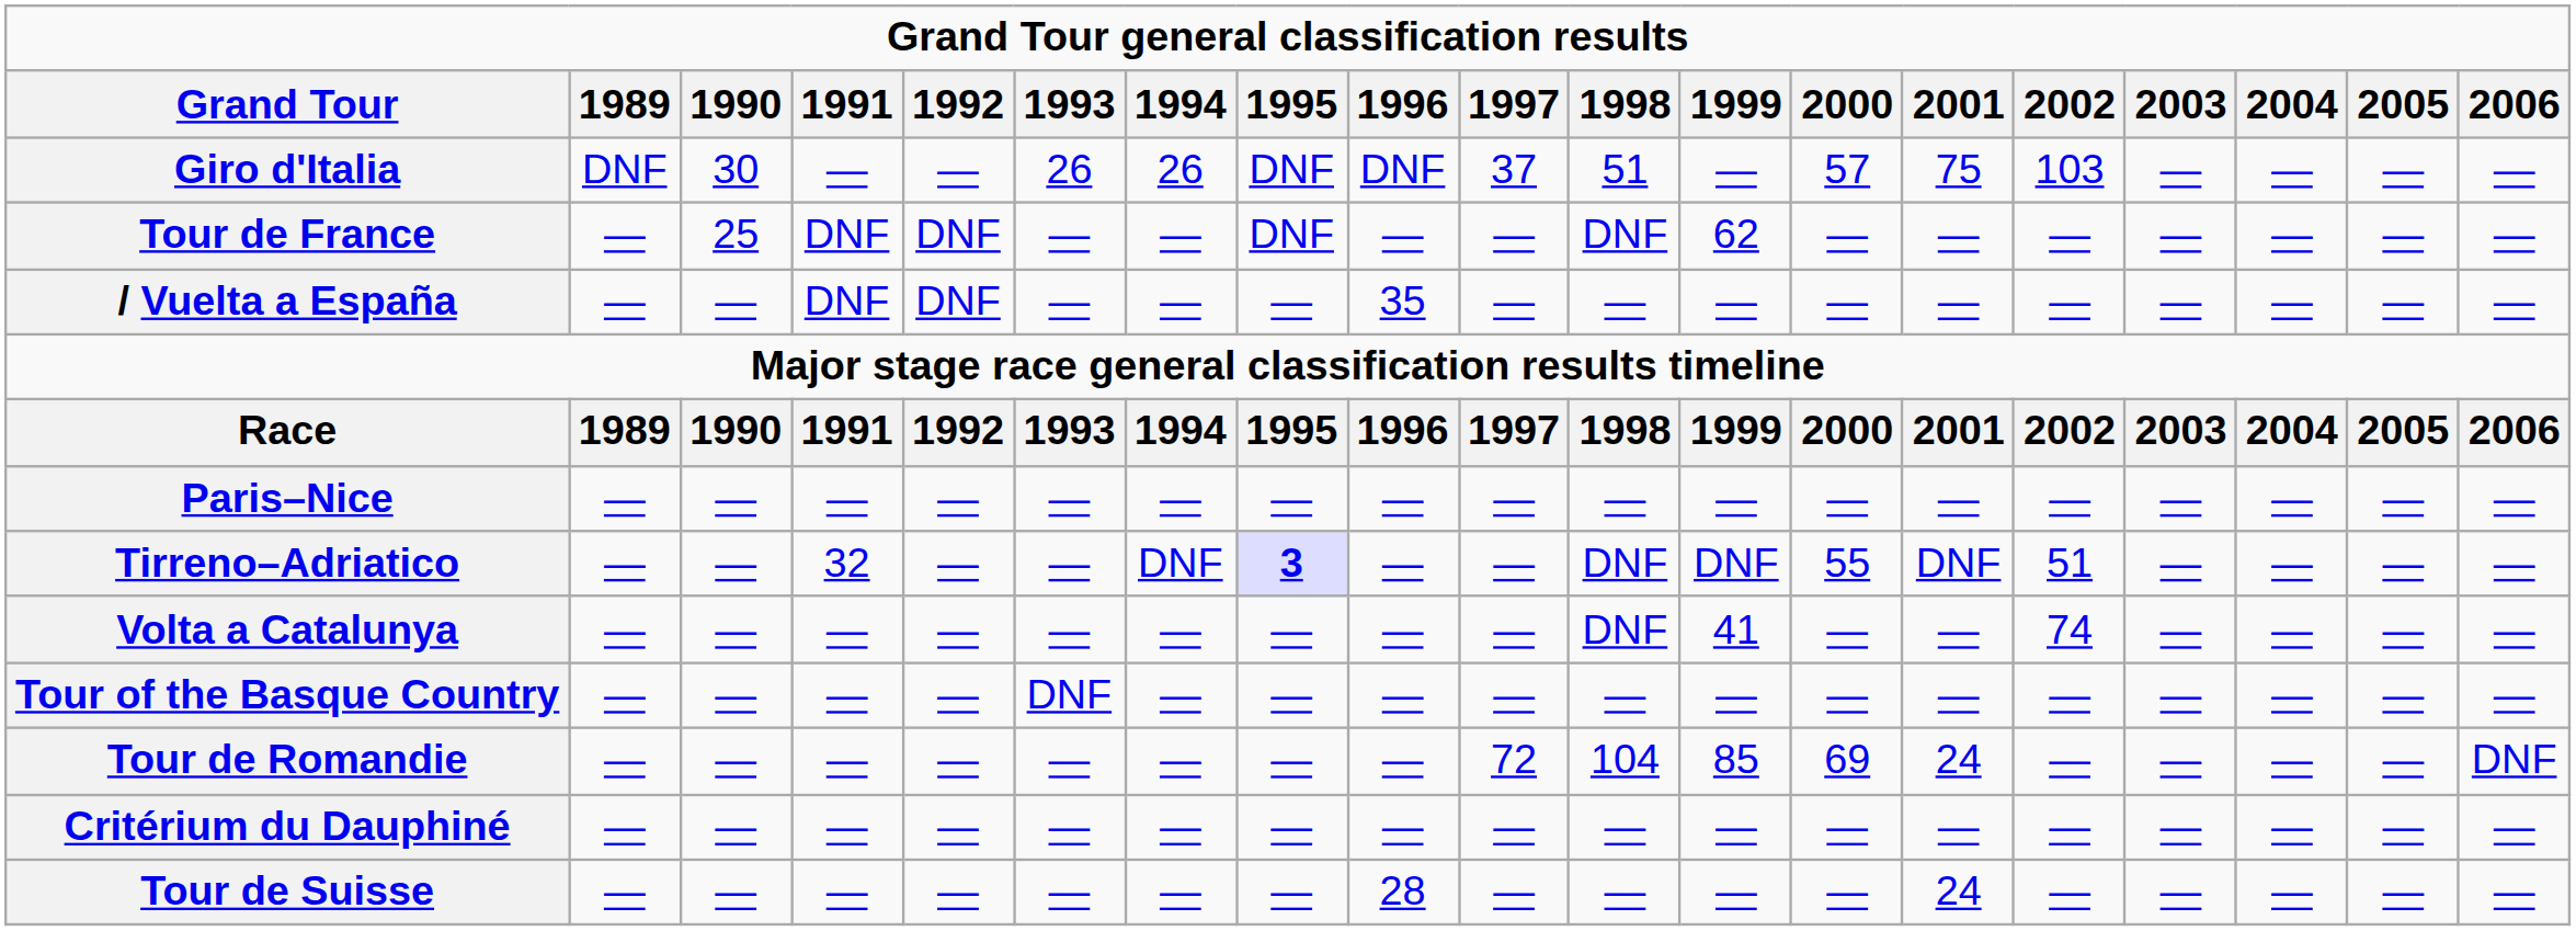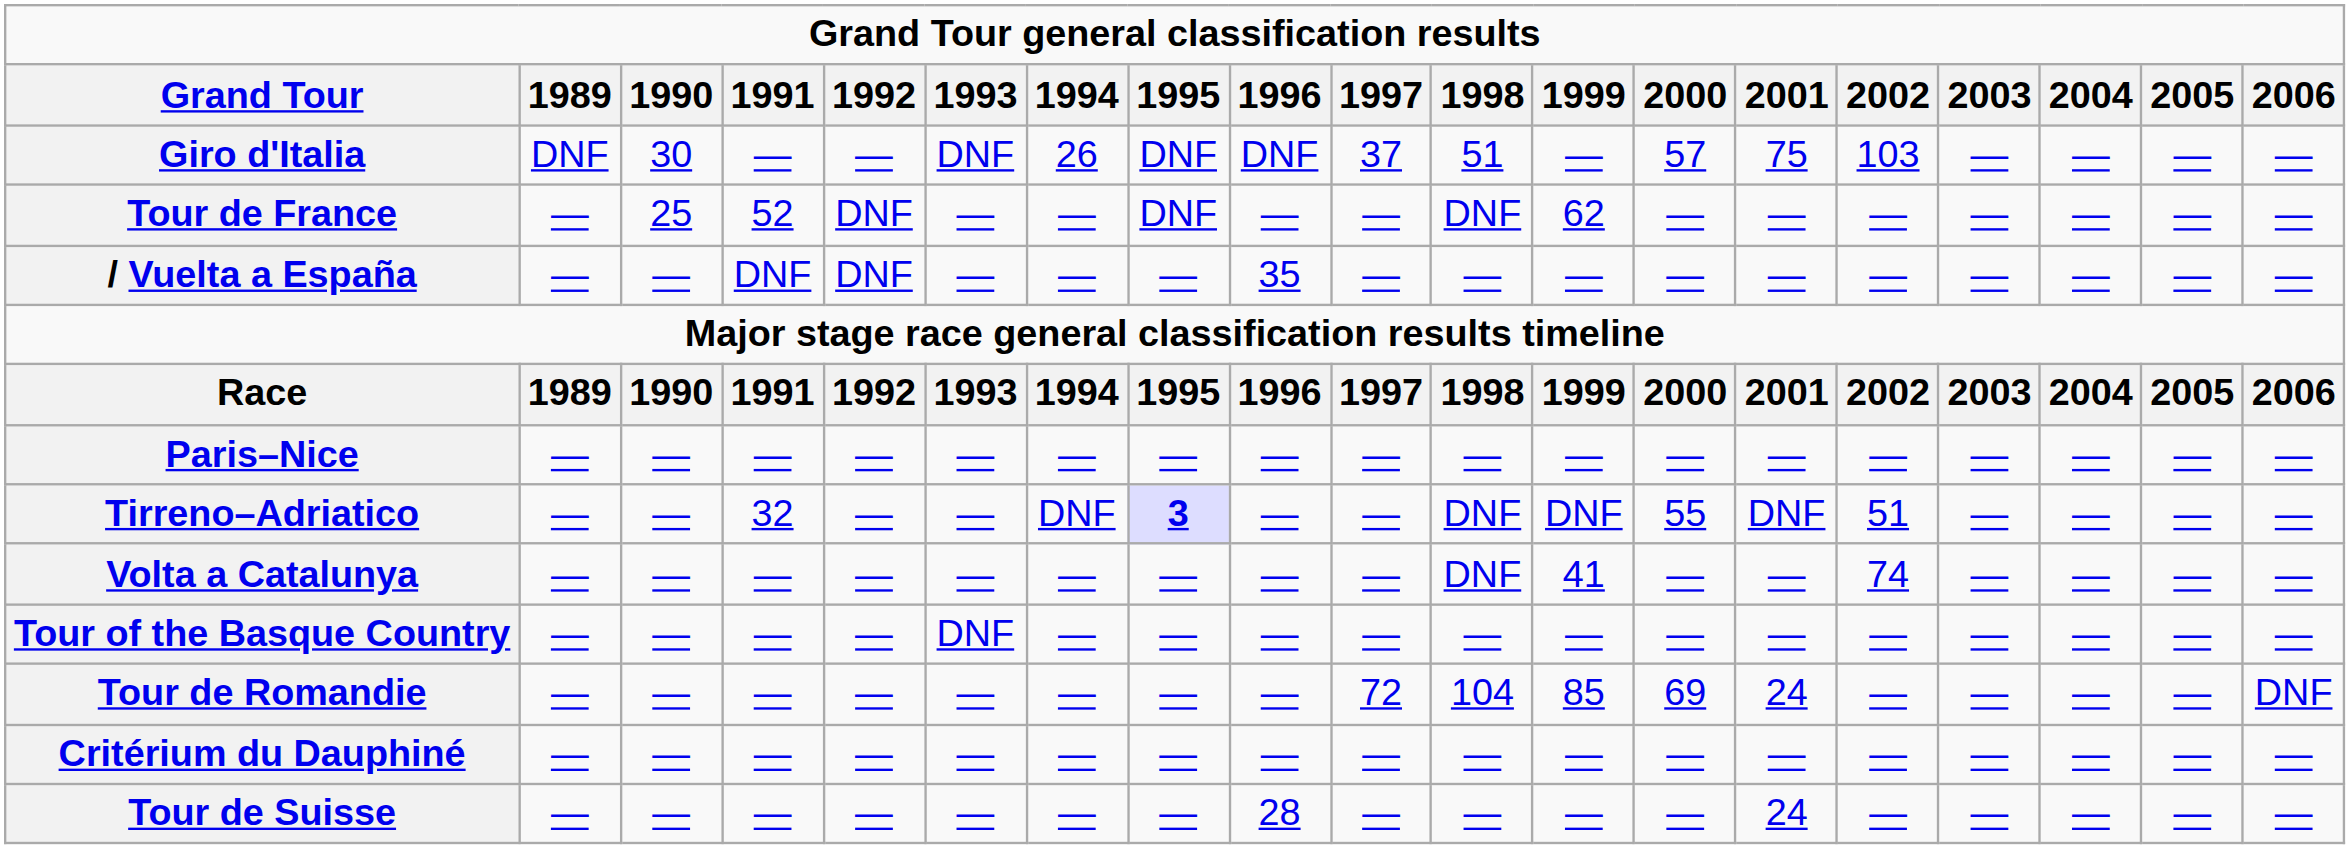Giro d'Italia | Grand Tour general classification results / 1993: 26 -> DNF
Tour de France | Grand Tour general classification results / 1991: DNF -> 52
